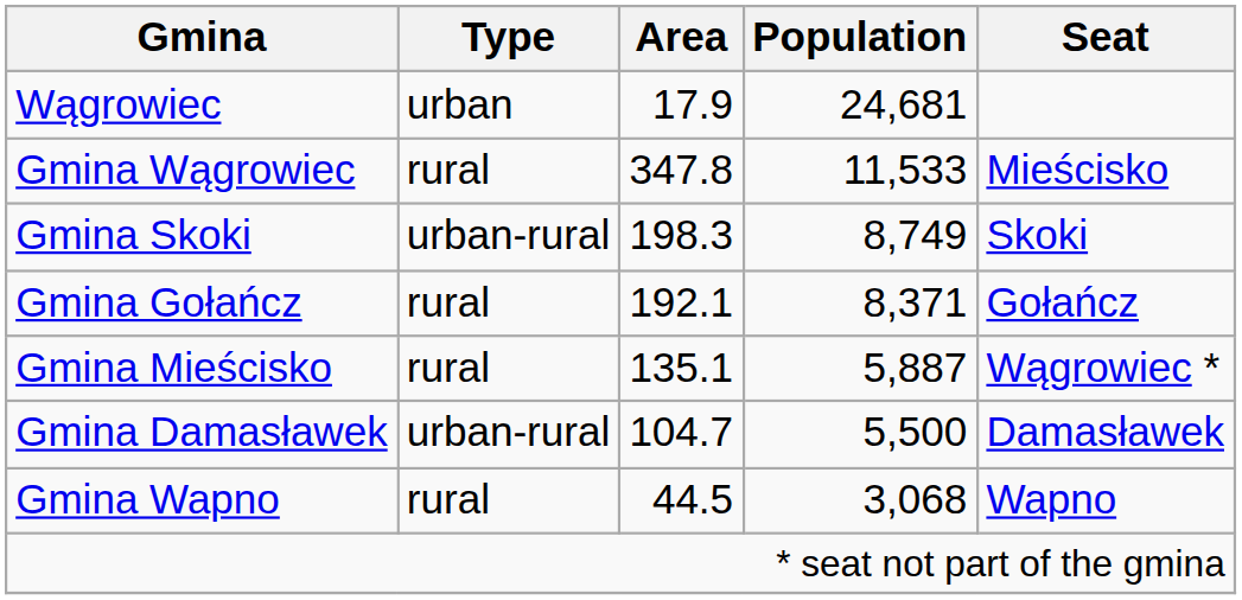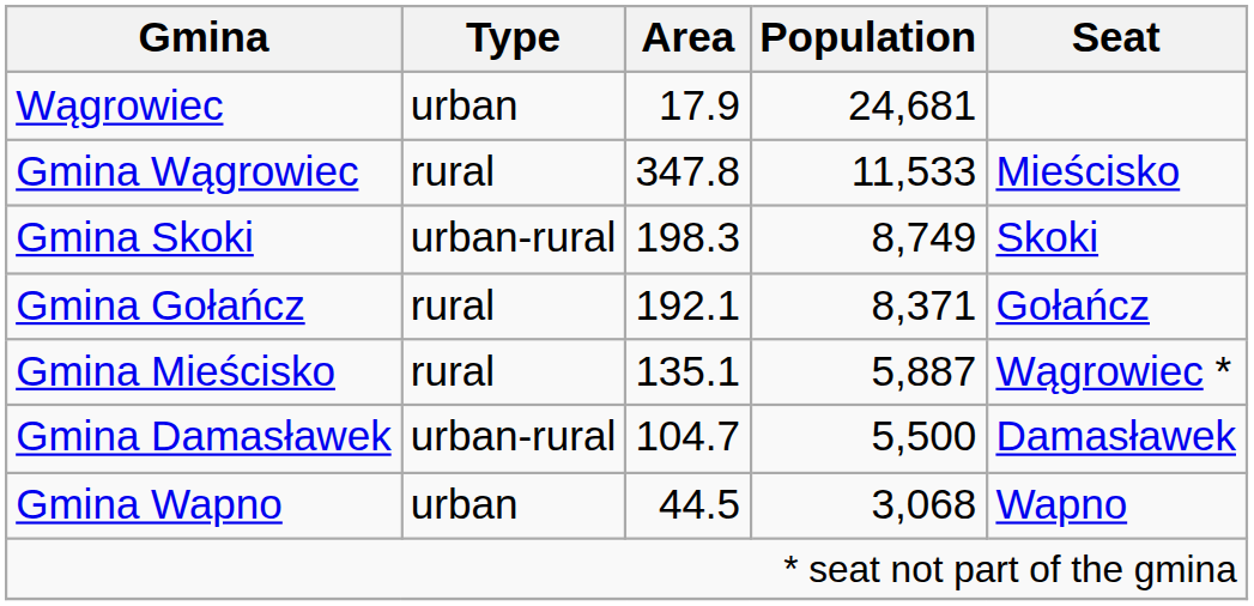Gmina Wapno | Type: rural -> urban
